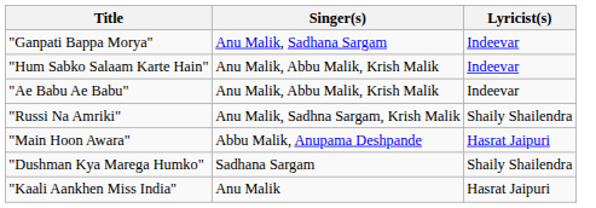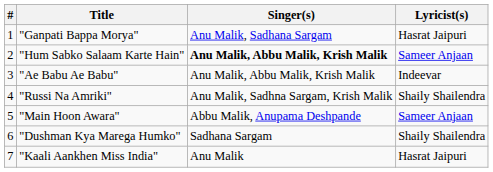+ column: # | 1 | 2 | 3 | 4 | 5 | 6 | 7
"Ganpati Bappa Morya" | Lyricist(s): Indeevar -> Hasrat Jaipuri
"Hum Sabko Salaam Karte Hain" | Singer(s): normal -> bold
"Hum Sabko Salaam Karte Hain" | Lyricist(s): Indeevar -> Sameer Anjaan
"Main Hoon Awara" | Lyricist(s): Hasrat Jaipuri -> Sameer Anjaan
